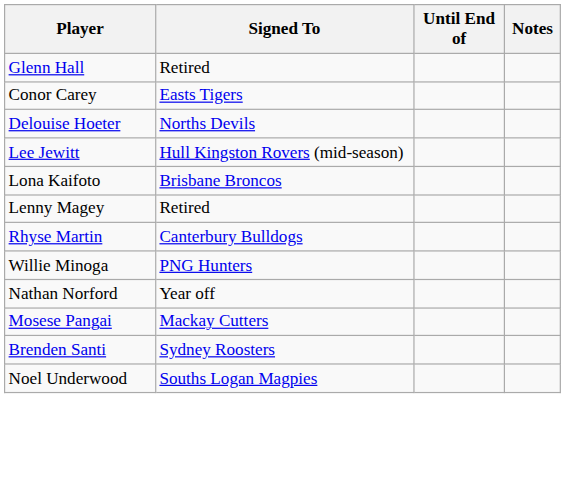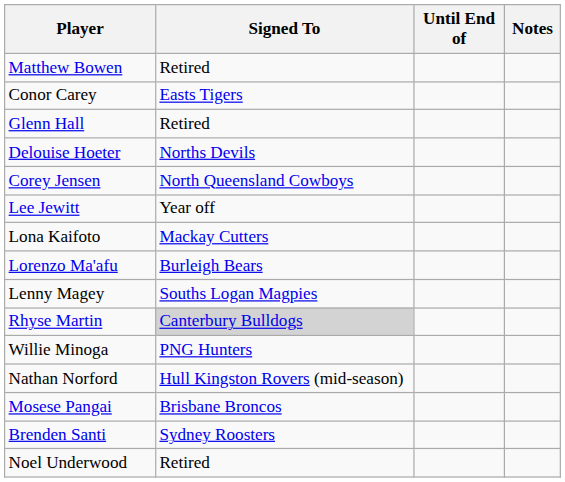+ row: Matthew Bowen | Retired
rows swapped: Conor Carey <-> Glenn Hall
+ row: Corey Jensen | North Queensland Cowboys
Lee Jewitt | Signed To: Hull Kingston Rovers (mid-season) -> Year off
Lona Kaifoto | Signed To: Brisbane Broncos -> Mackay Cutters
+ row: Lorenzo Ma'afu | Burleigh Bears
Lenny Magey | Signed To: Retired -> Souths Logan Magpies
Rhyse Martin | Signed To: no background -> lightgrey background
Nathan Norford | Signed To: Year off -> Hull Kingston Rovers (mid-season)
Mosese Pangai | Signed To: Mackay Cutters -> Brisbane Broncos
Noel Underwood | Signed To: Souths Logan Magpies -> Retired
